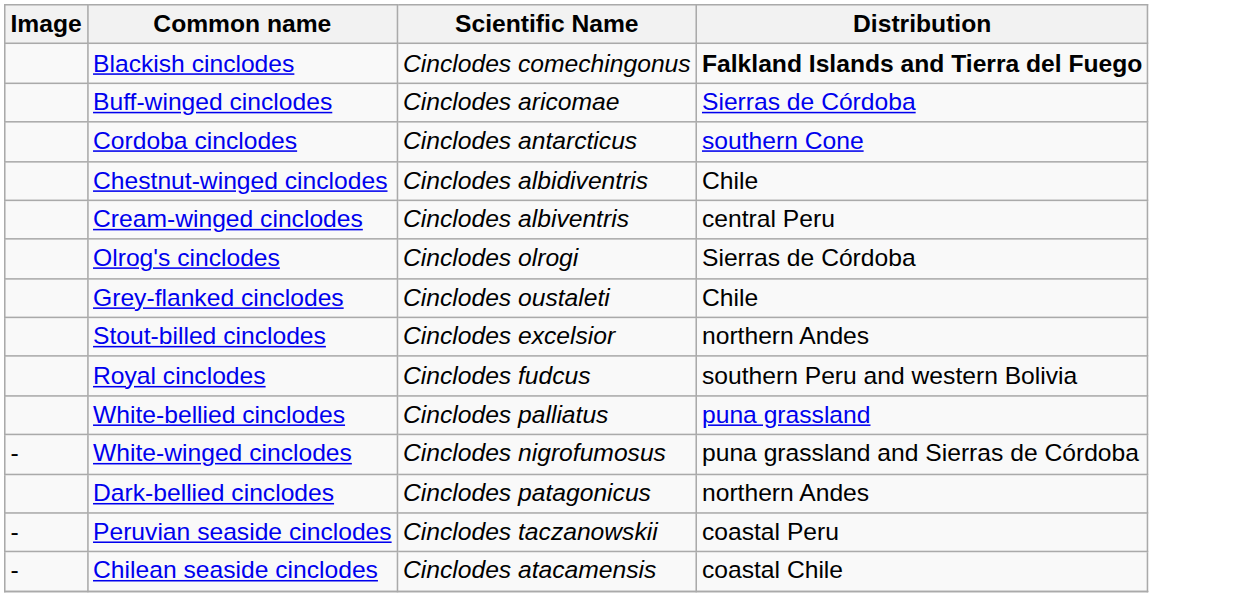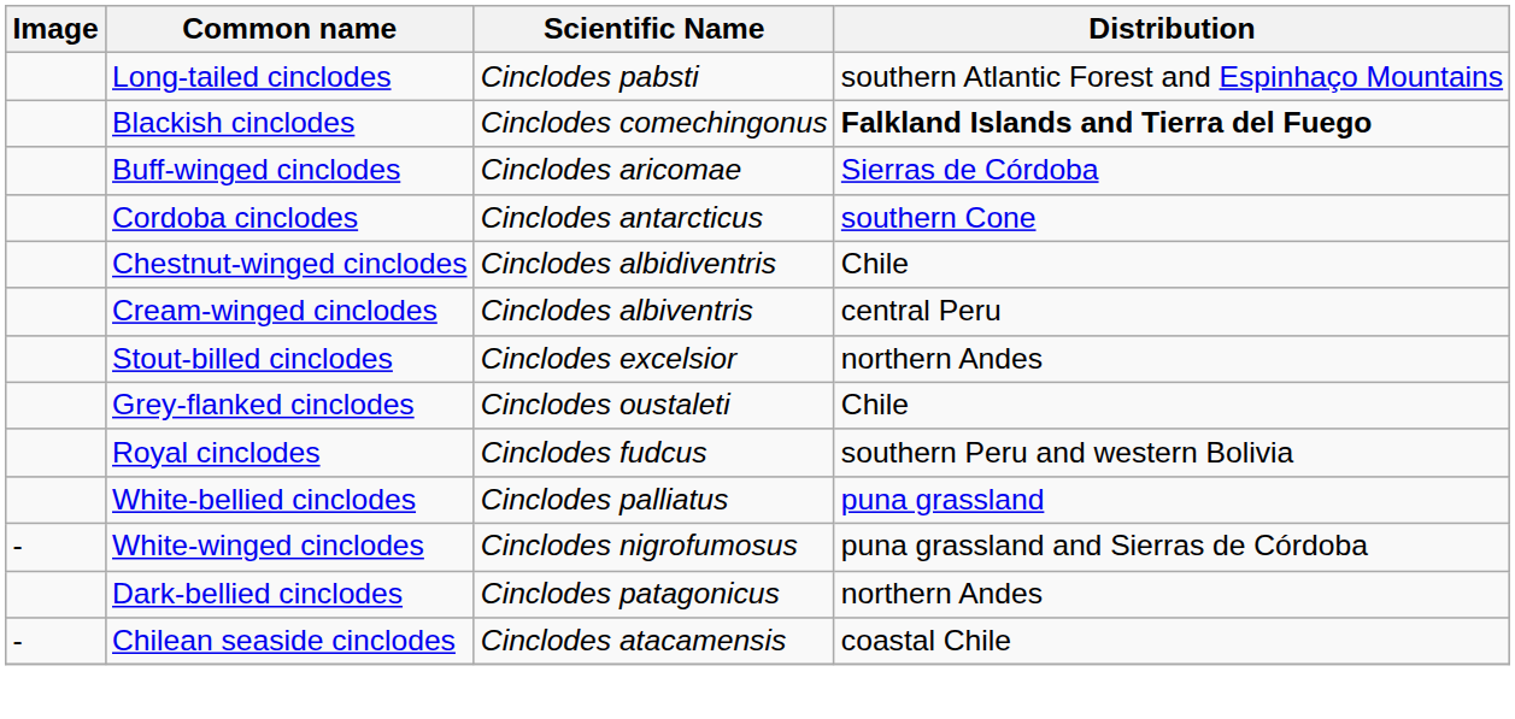+ row: Long-tailed cinclodes | Cinclodes pabsti | southern Atlantic Forest and Espinhaço Mountains
- row: Olrog's cinclodes | Cinclodes olrogi | Sierras de Córdoba
rows swapped: Grey-flanked cinclodes <-> Stout-billed cinclodes
- row: - | Peruvian seaside cinclodes | Cinclodes taczanowskii | coastal Peru
